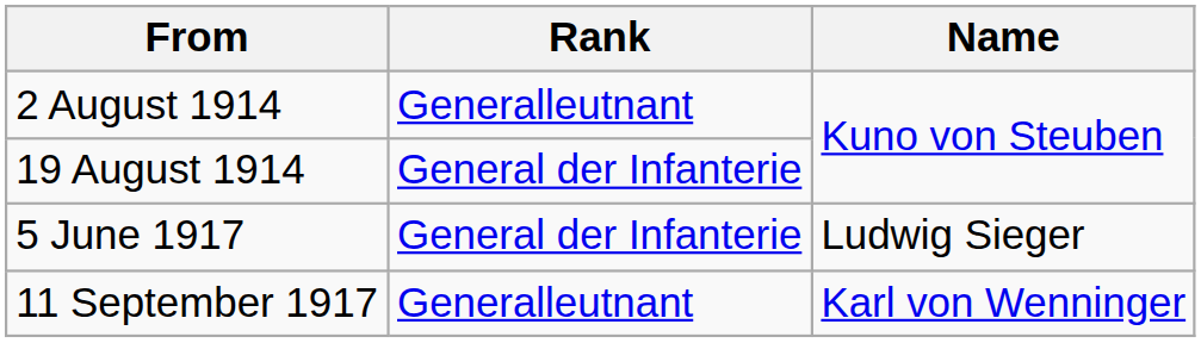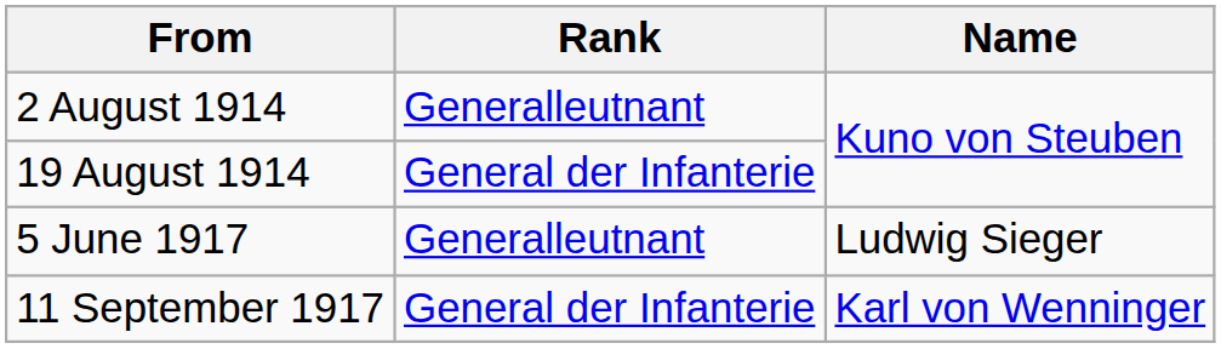5 June 1917 | Rank: General der Infanterie -> Generalleutnant
11 September 1917 | Rank: Generalleutnant -> General der Infanterie
